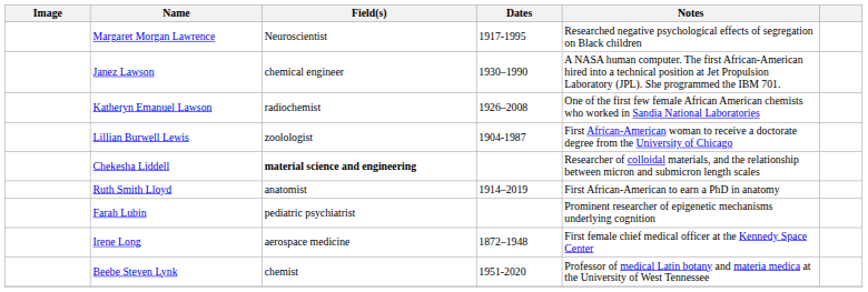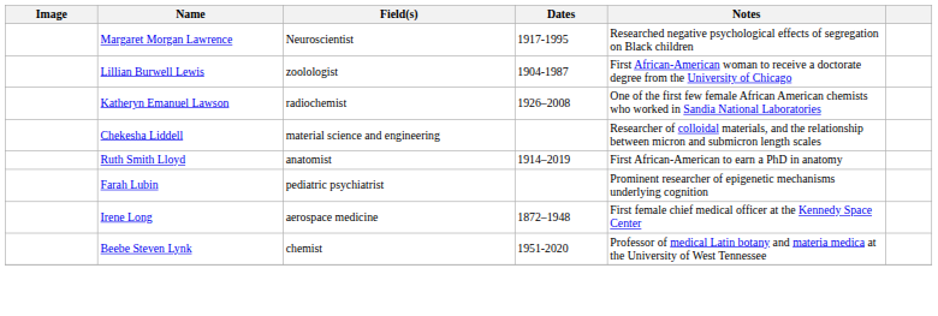- row: Janez Lawson | chemical engineer | 1930–1990 | A NASA human computer. The first African-American hired into a technical position at Jet Propulsion Laboratory (JPL). She programmed the IBM 701.
rows swapped: Katheryn Emanuel Lawson <-> Lillian Burwell Lewis
Chekesha Liddell | Field(s): bold -> normal
